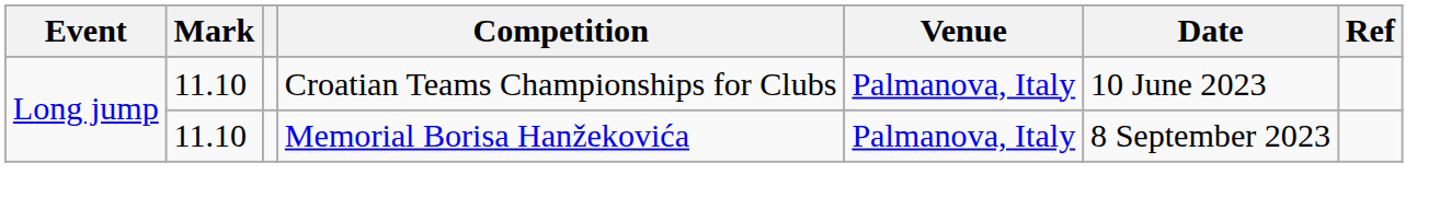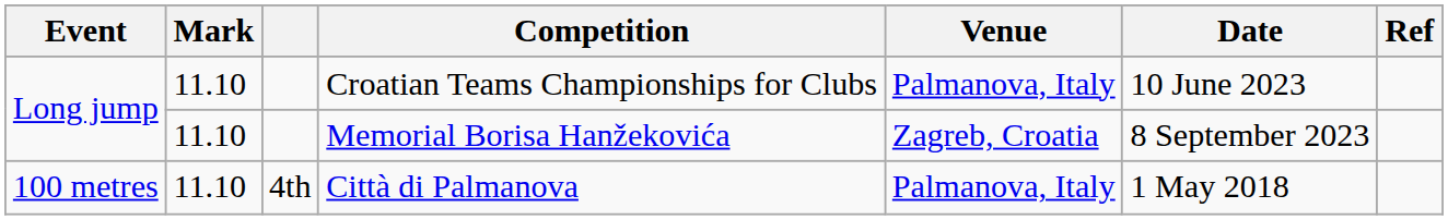Memorial Borisa Hanžekovića | Venue: Palmanova, Italy -> Zagreb, Croatia
+ row: 100 metres | 11.10 | 4th | Città di Palmanova | Palmanova, Italy | 1 May 2018
